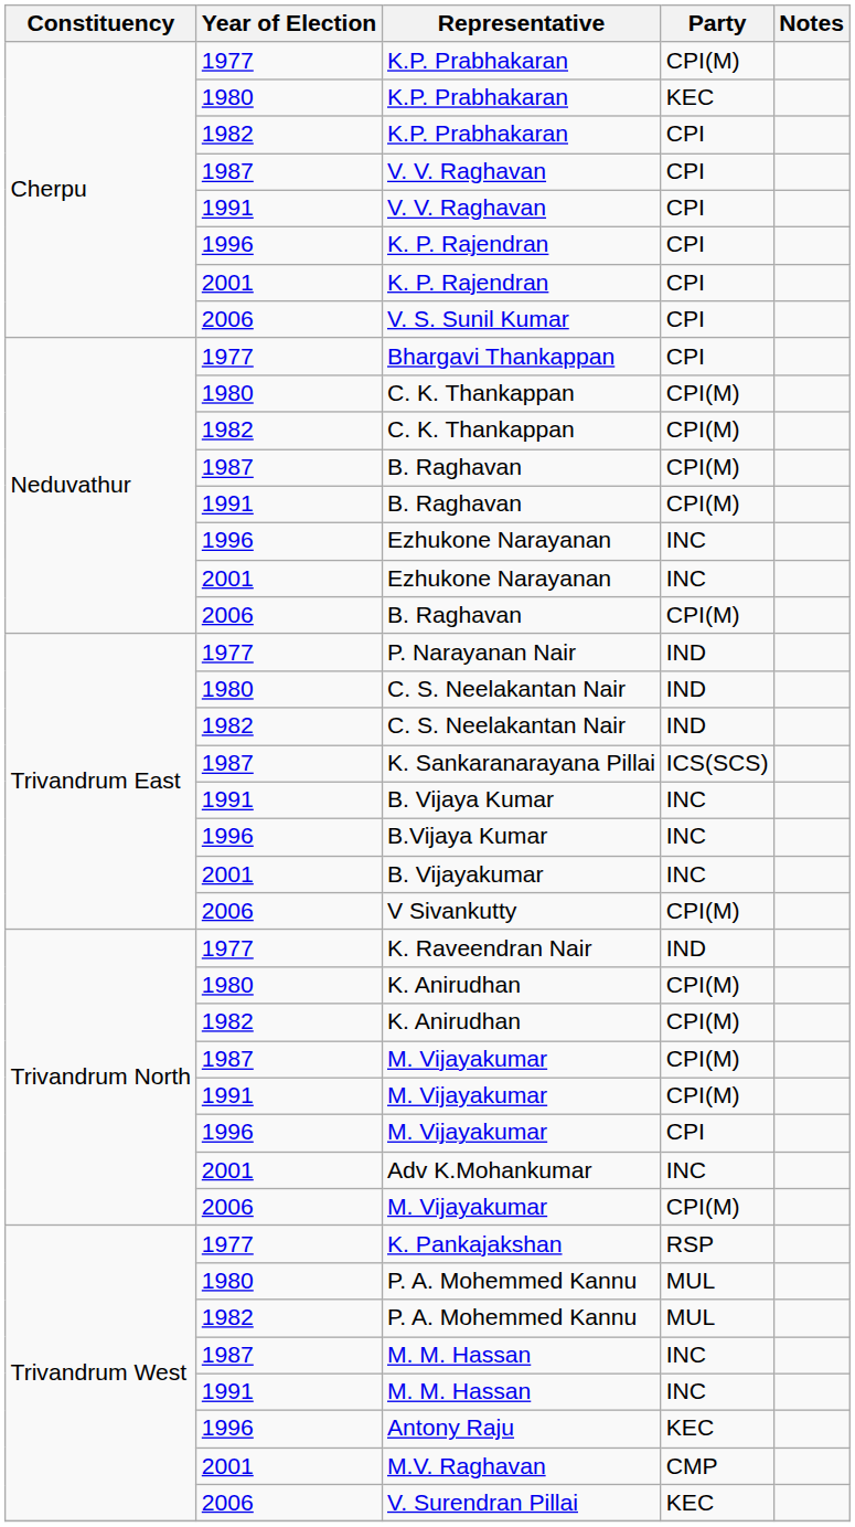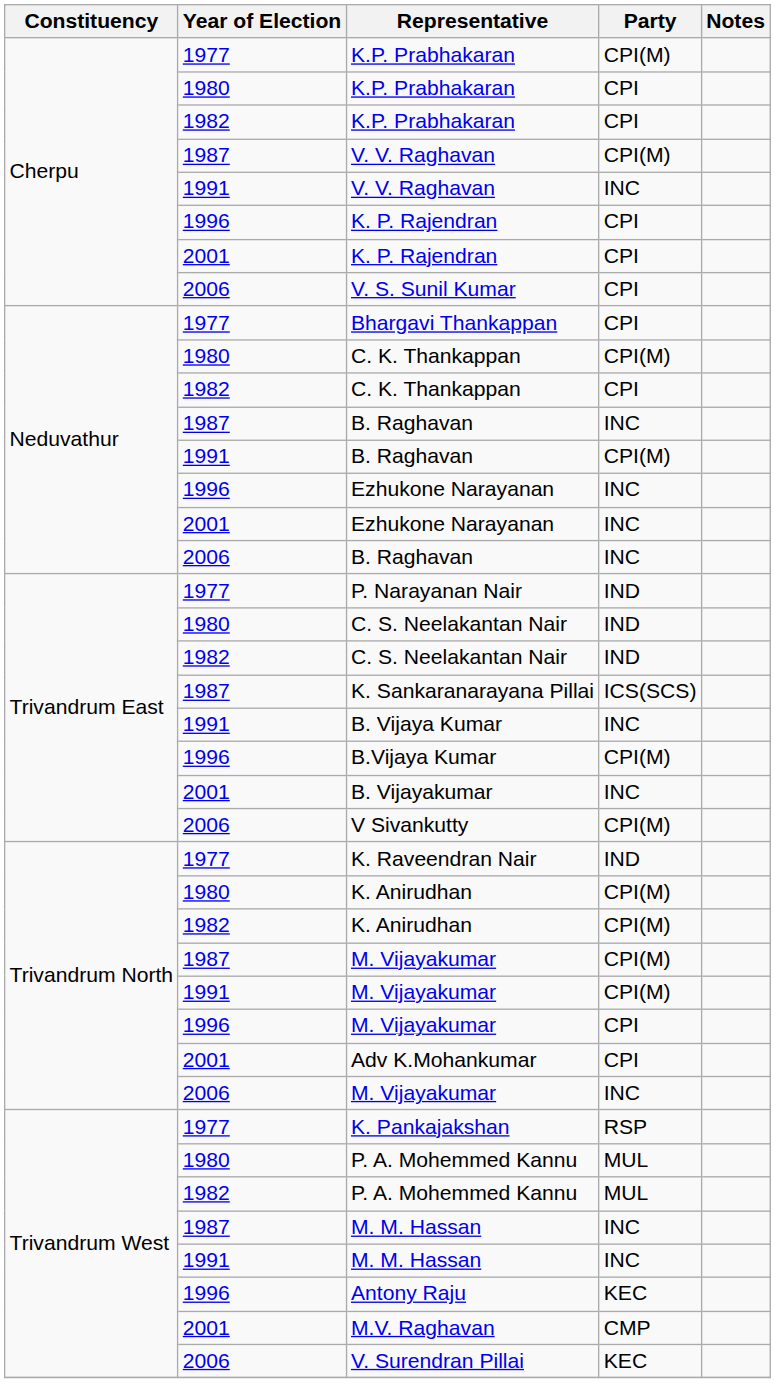1980 / K.P. Prabhakaran | Party: KEC -> CPI
1987 / V. V. Raghavan | Party: CPI -> CPI(M)
1991 / V. V. Raghavan | Party: CPI -> INC
1982 / C. K. Thankappan | Party: CPI(M) -> CPI
1987 / B. Raghavan | Party: CPI(M) -> INC
2006 / B. Raghavan | Party: CPI(M) -> INC
B.Vijaya Kumar | Party: INC -> CPI(M)
Adv K.Mohankumar | Party: INC -> CPI
2006 / M. Vijayakumar | Party: CPI(M) -> INC
